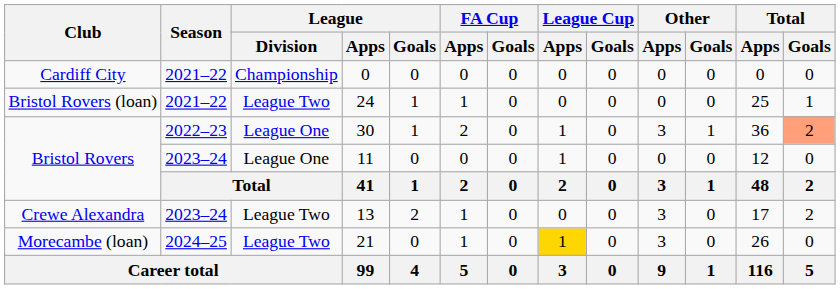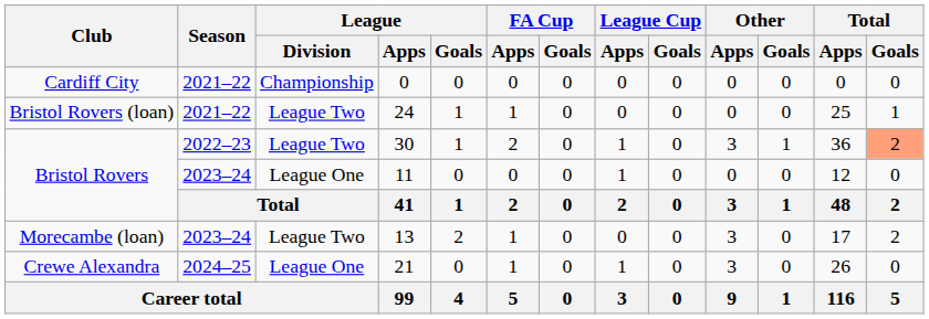30 | League / Division: League One -> League Two
13 | Club: Crewe Alexandra -> Morecambe (loan)
21 | Club: Morecambe (loan) -> Crewe Alexandra
21 | League / Division: League Two -> League One
21 | League Cup / Apps: gold background -> no background
